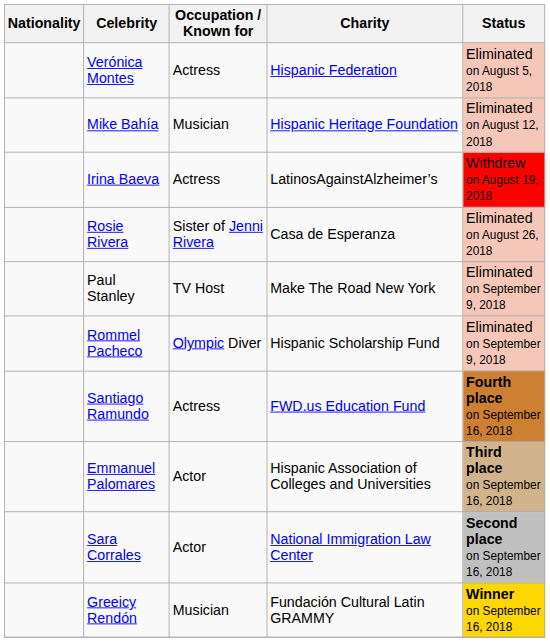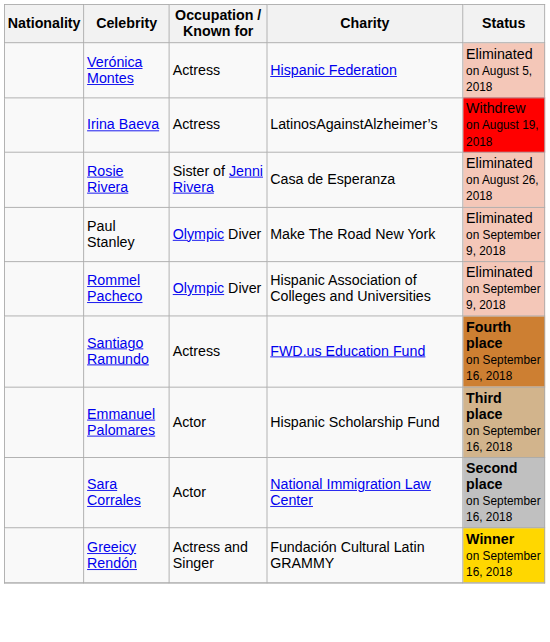- row: Mike Bahía | Musician | Hispanic Heritage Foundation | Eliminated on August 12, 2018
Paul Stanley | Occupation / Known for: TV Host -> Olympic Diver
Rommel Pacheco | Charity: Hispanic Scholarship Fund -> Hispanic Association of Colleges and Universities
Emmanuel Palomares | Charity: Hispanic Association of Colleges and Universities -> Hispanic Scholarship Fund
Greeicy Rendón | Occupation / Known for: Musician -> Actress and Singer
